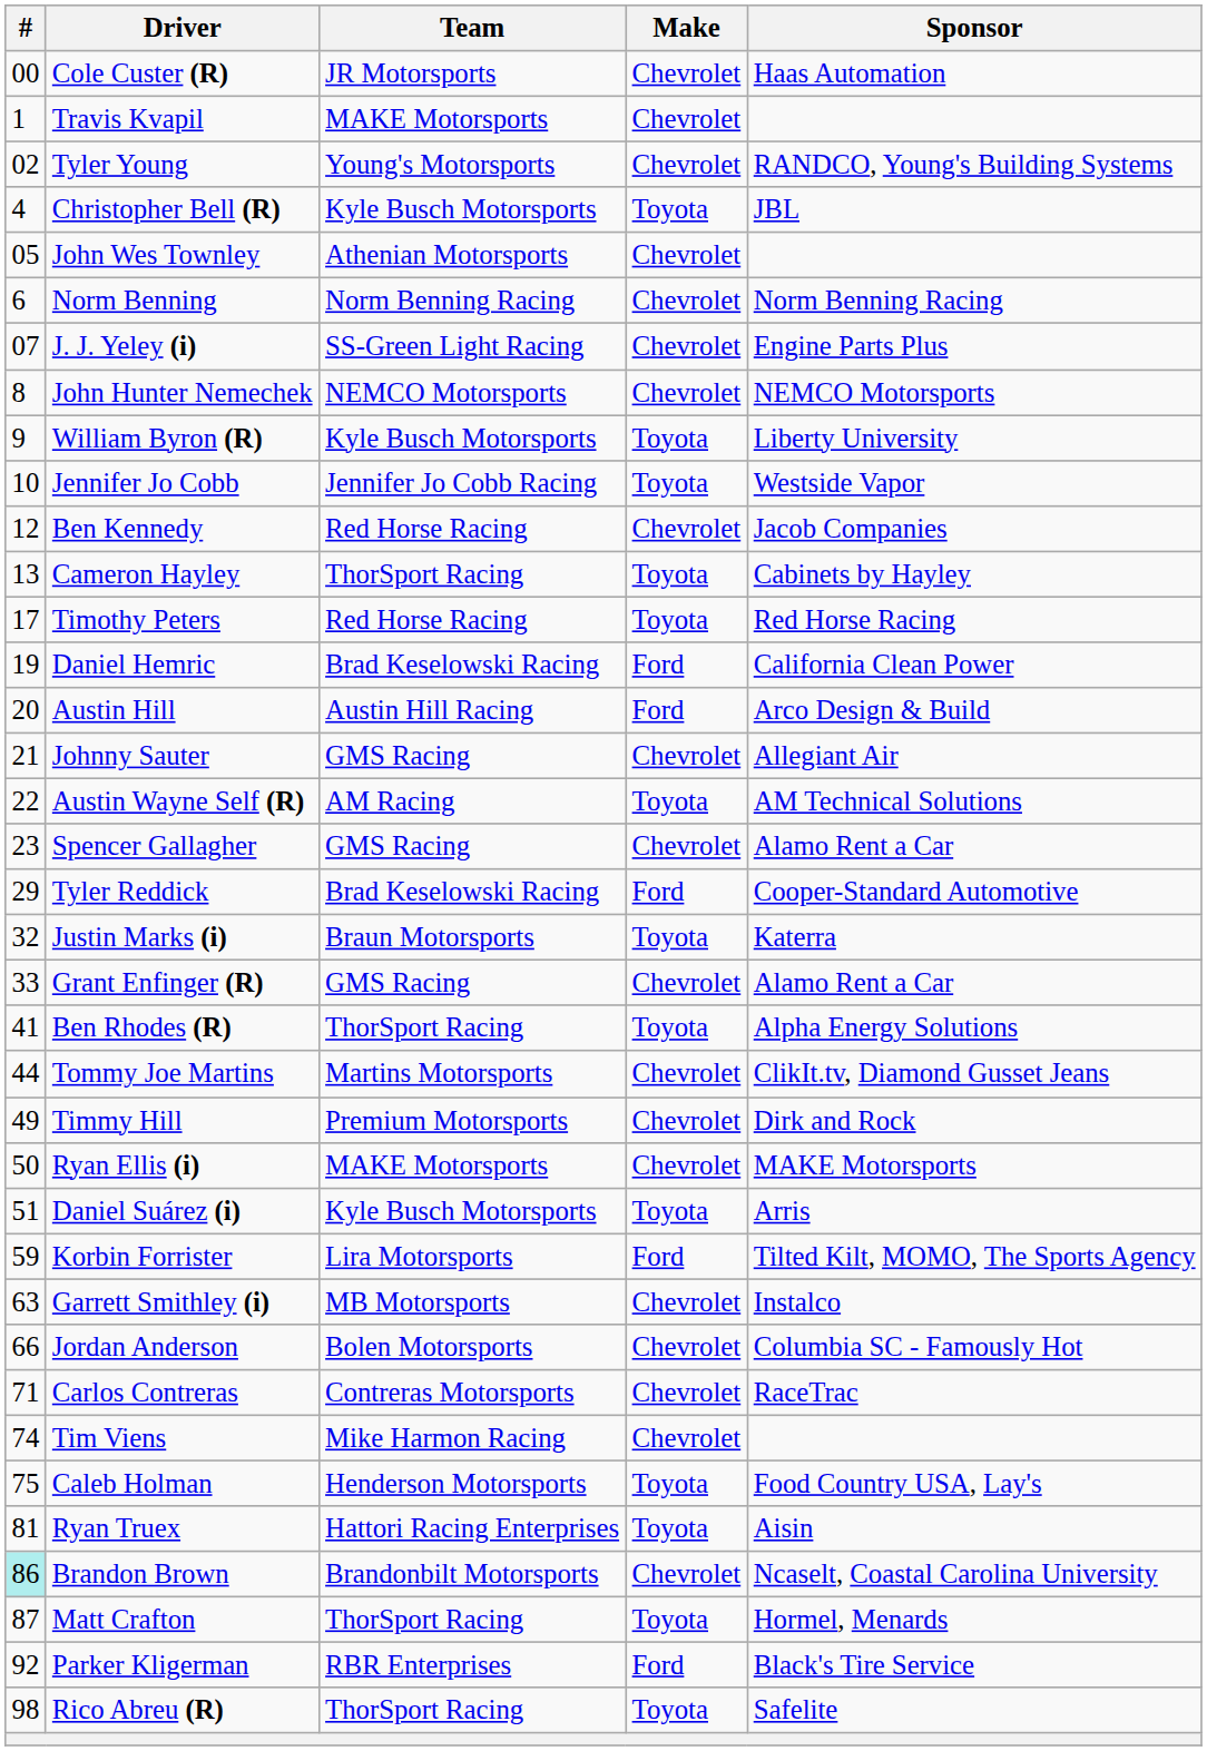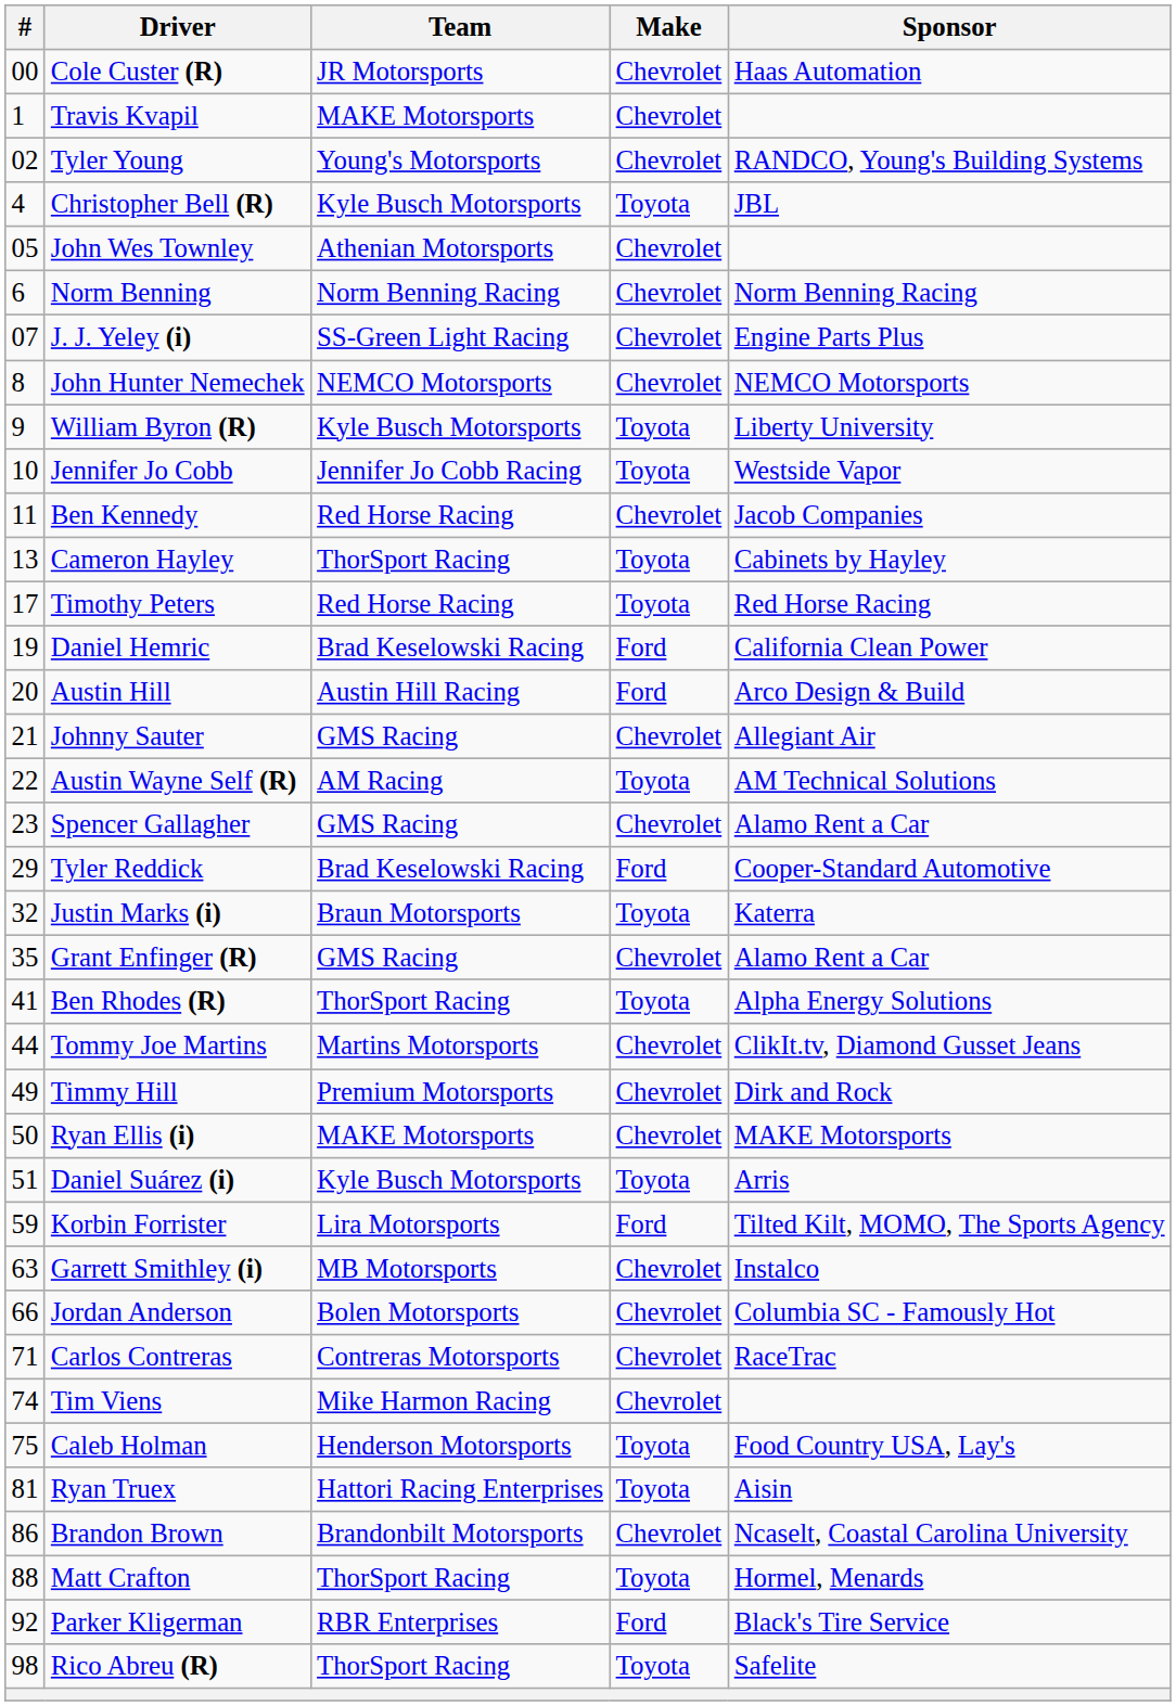Ben Kennedy | #: 12 -> 11
Grant Enfinger (R) | #: 33 -> 35
Brandon Brown | #: paleturquoise background -> no background
Matt Crafton | #: 87 -> 88
